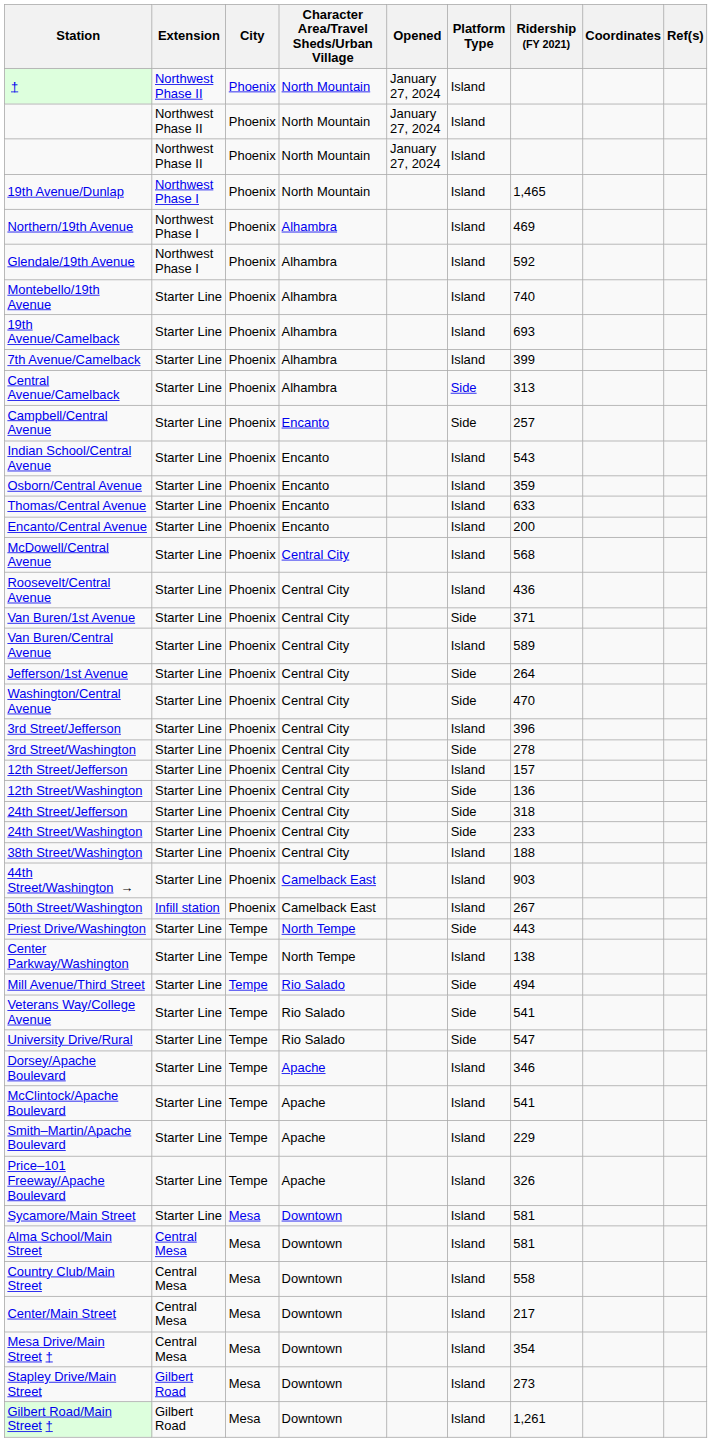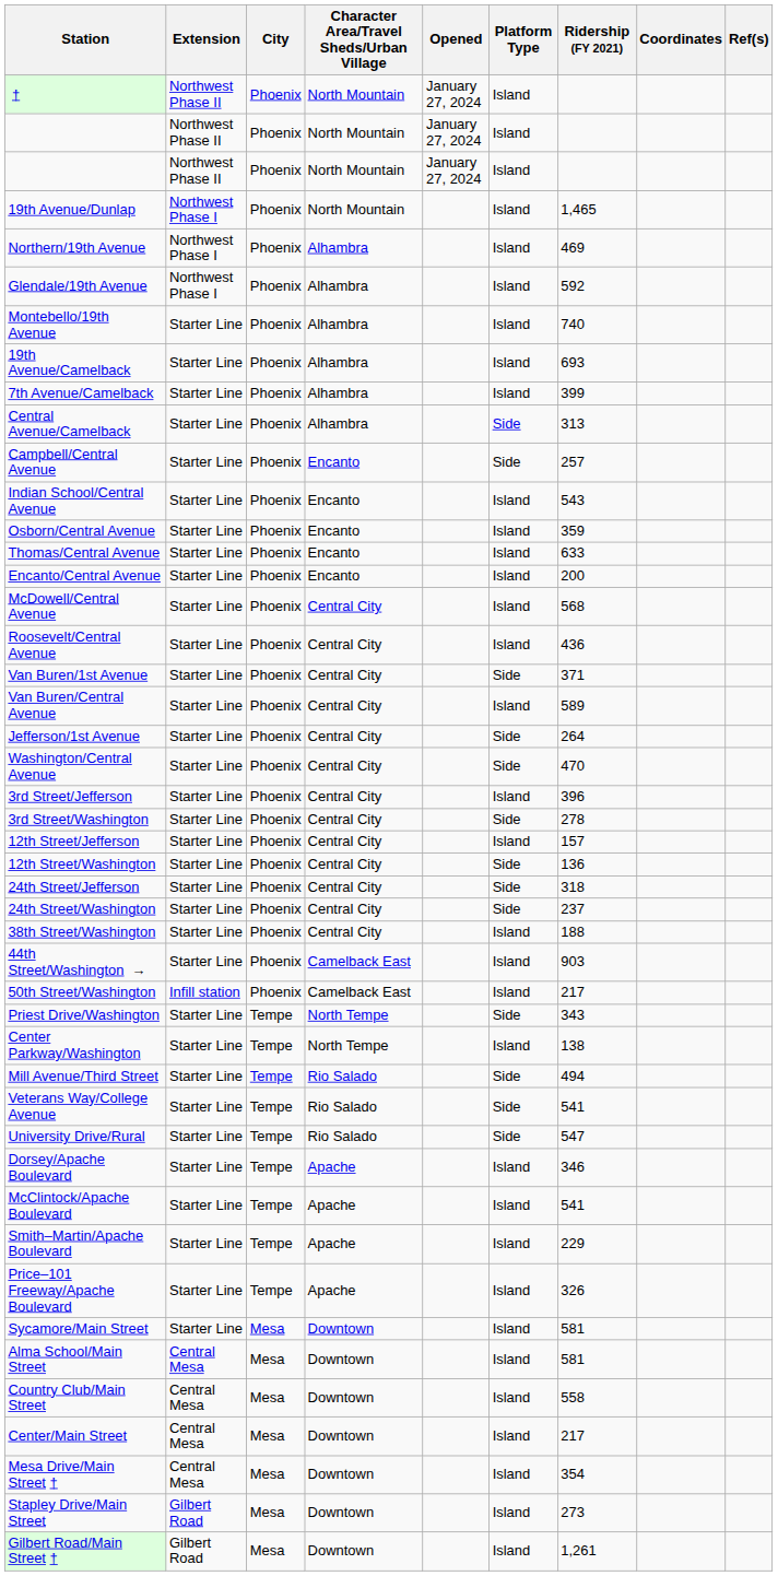24th Street/Washington | Ridership (FY 2021): 233 -> 237
50th Street/Washington | Ridership (FY 2021): 267 -> 217
Priest Drive/Washington | Ridership (FY 2021): 443 -> 343
